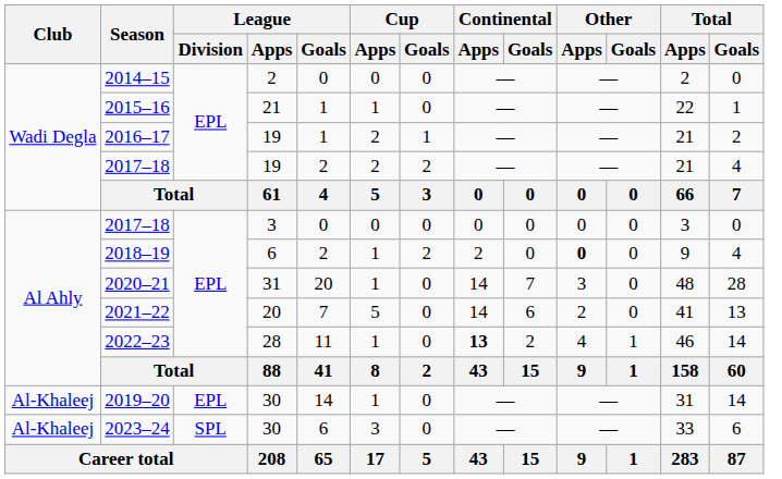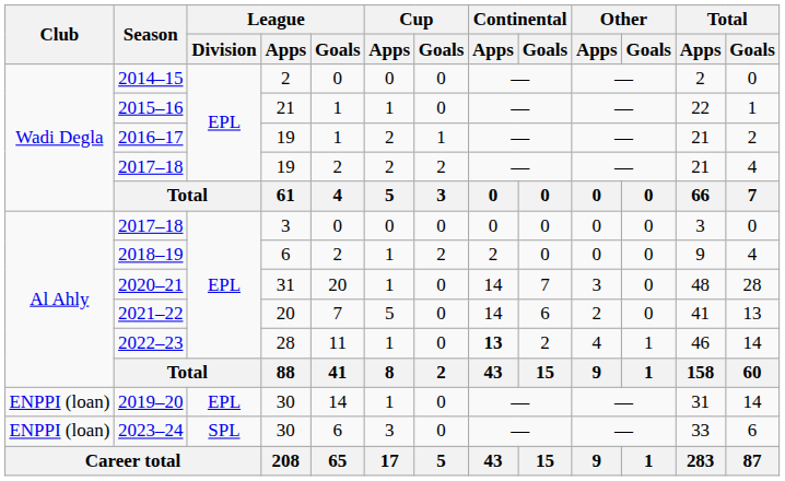2018–19 | Other / Apps: bold -> normal
2019–20 | Club: Al-Khaleej -> ENPPI (loan)
2023–24 | Club: Al-Khaleej -> ENPPI (loan)
